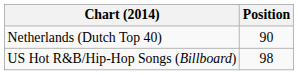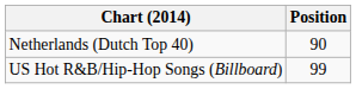US Hot R&B/Hip-Hop Songs (Billboard) | Position: 98 -> 99
